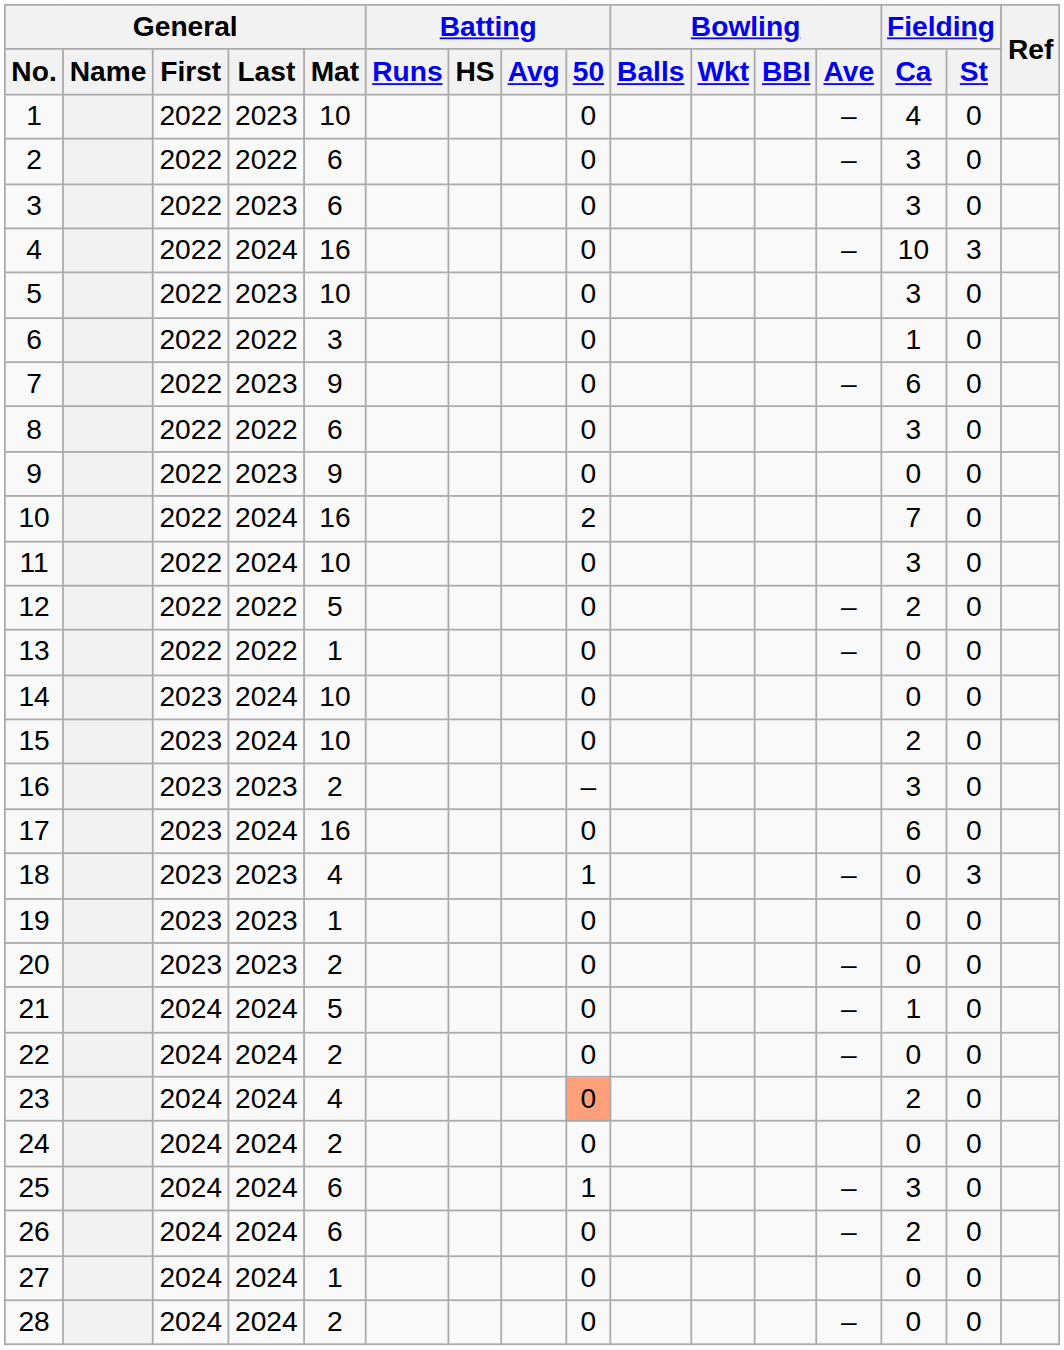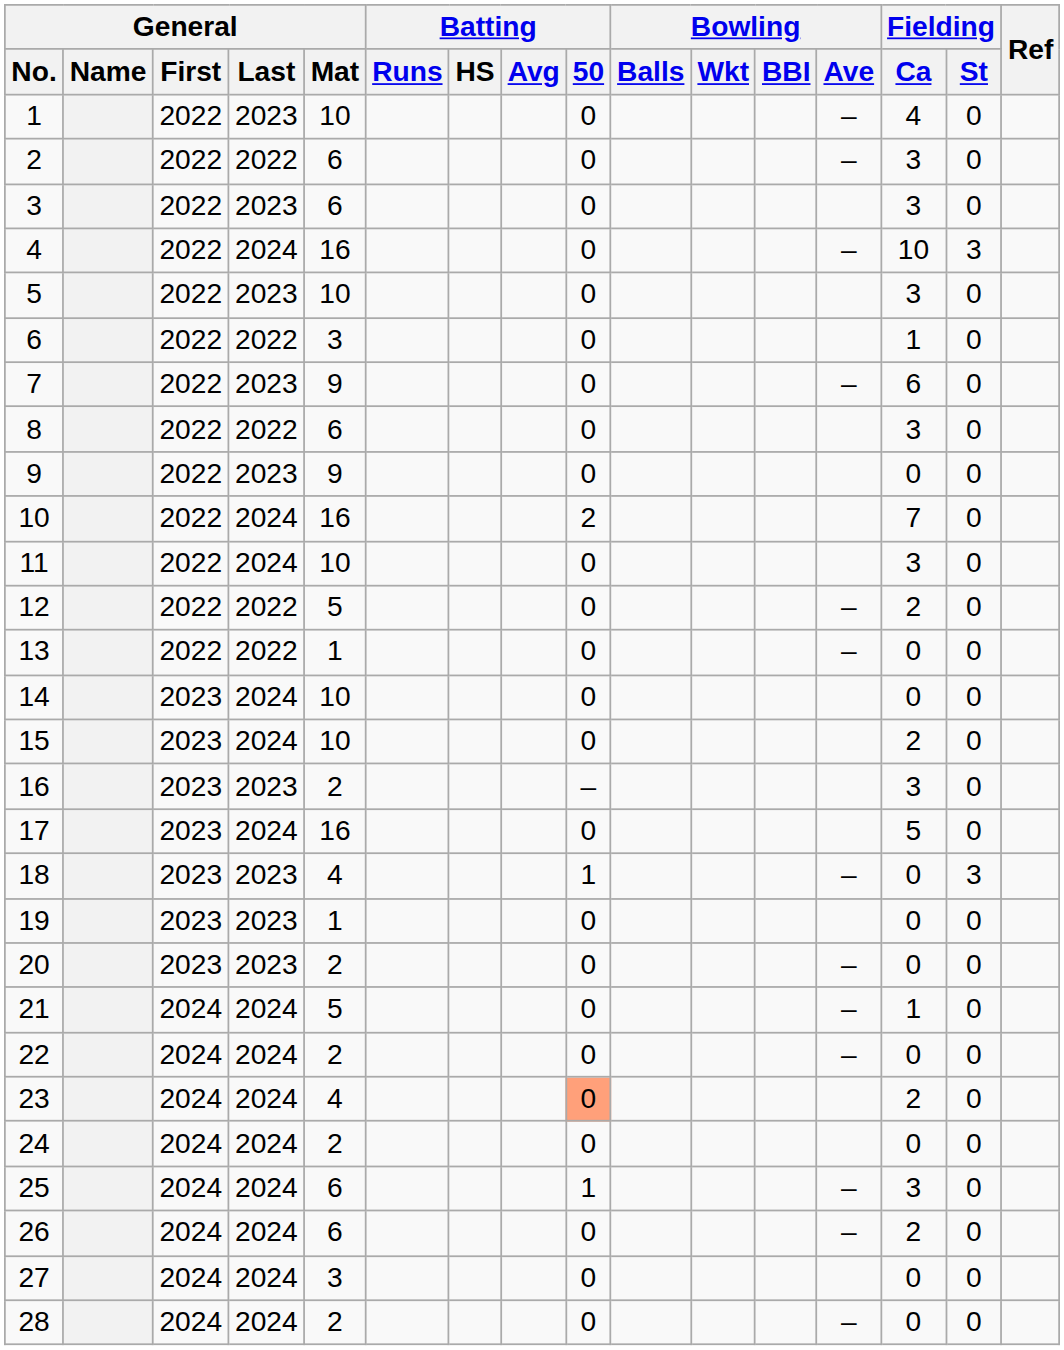17 | Fielding / Ca: 6 -> 5
27 | General / Mat: 1 -> 3
